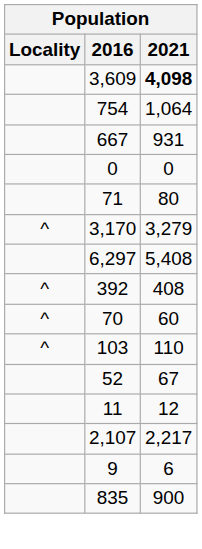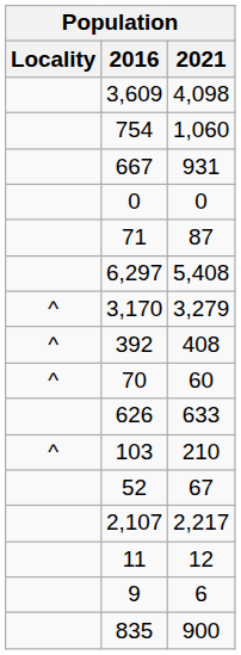3,609 | 2021: bold -> normal
754 | 2021: 1,064 -> 1,060
71 | 2021: 80 -> 87
rows swapped: 3,170 <-> 6,297
+ row: 626 | 633
103 | 2021: 110 -> 210
rows swapped: 11 <-> 2,107
